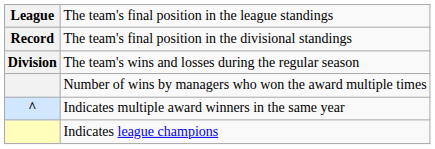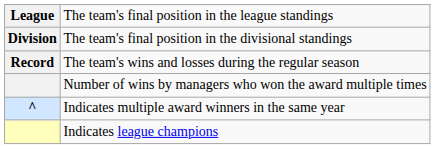The team's final position in the divisional standings | column 1: Record -> Division
The team's wins and losses during the regular season | column 1: Division -> Record
